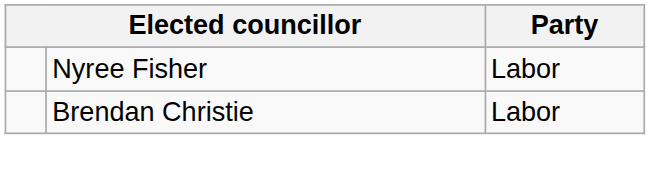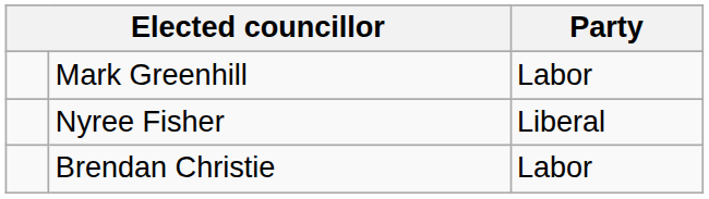+ row: Mark Greenhill | Labor
Nyree Fisher | Party: Labor -> Liberal
